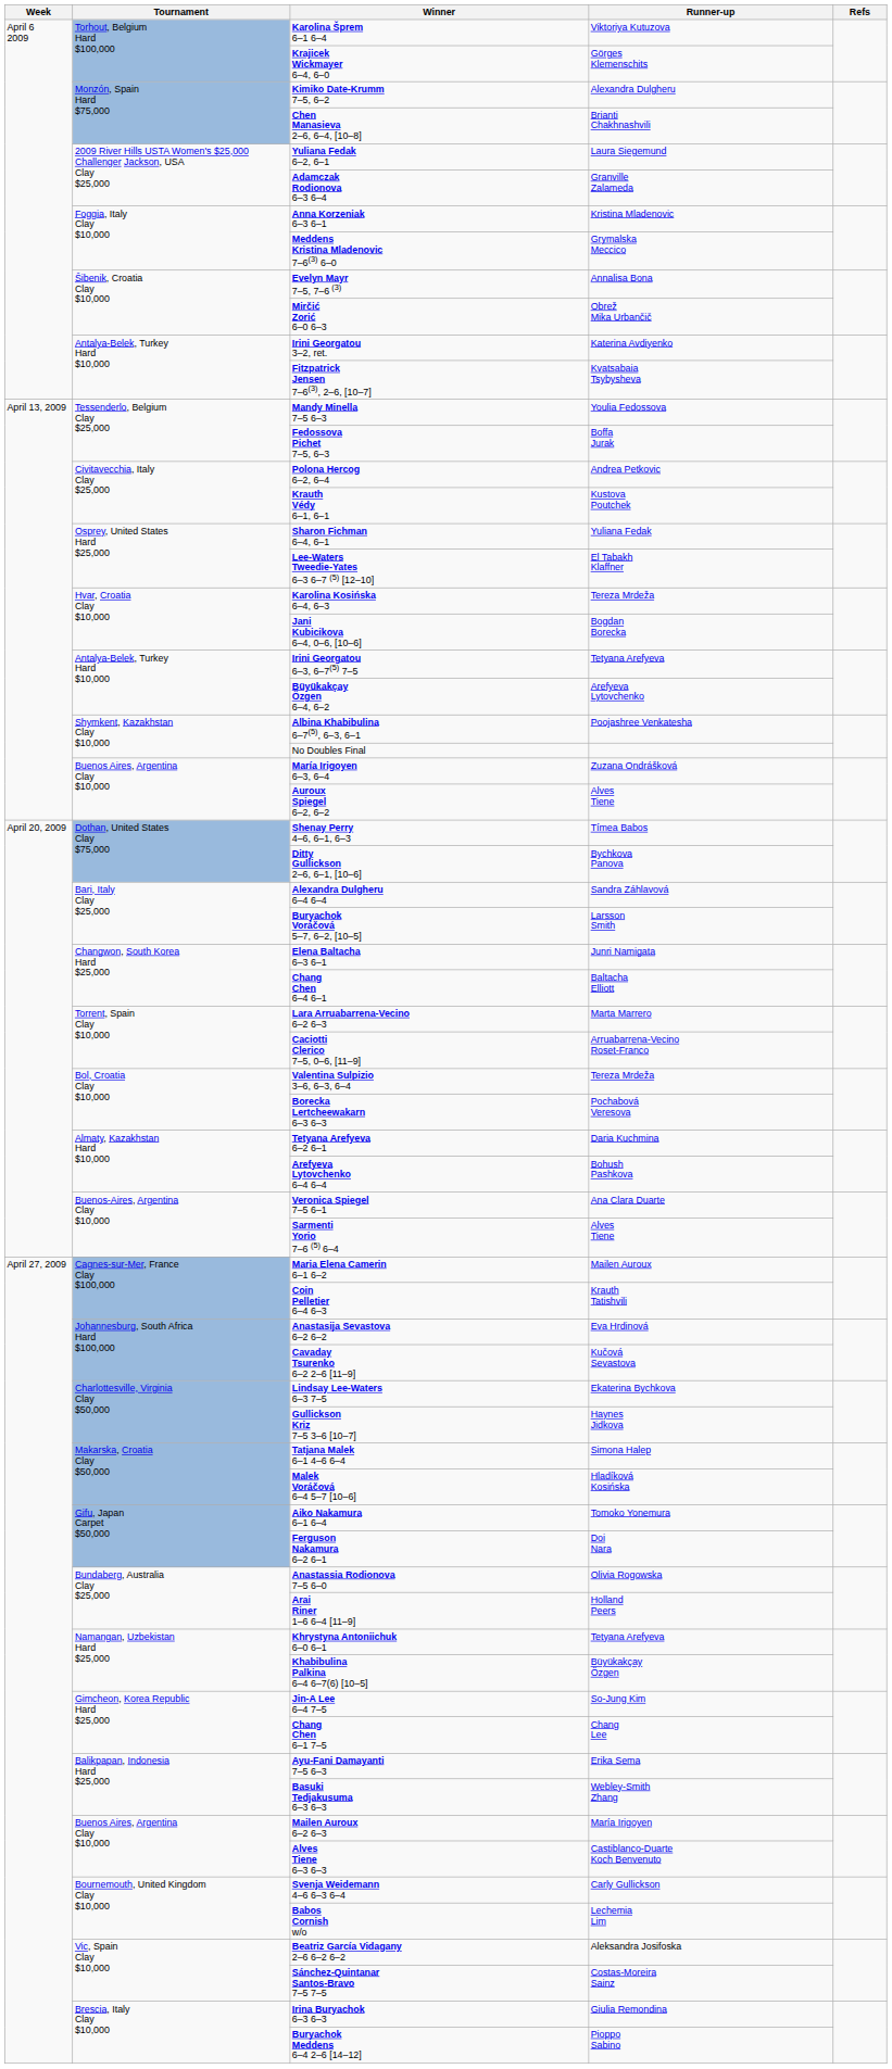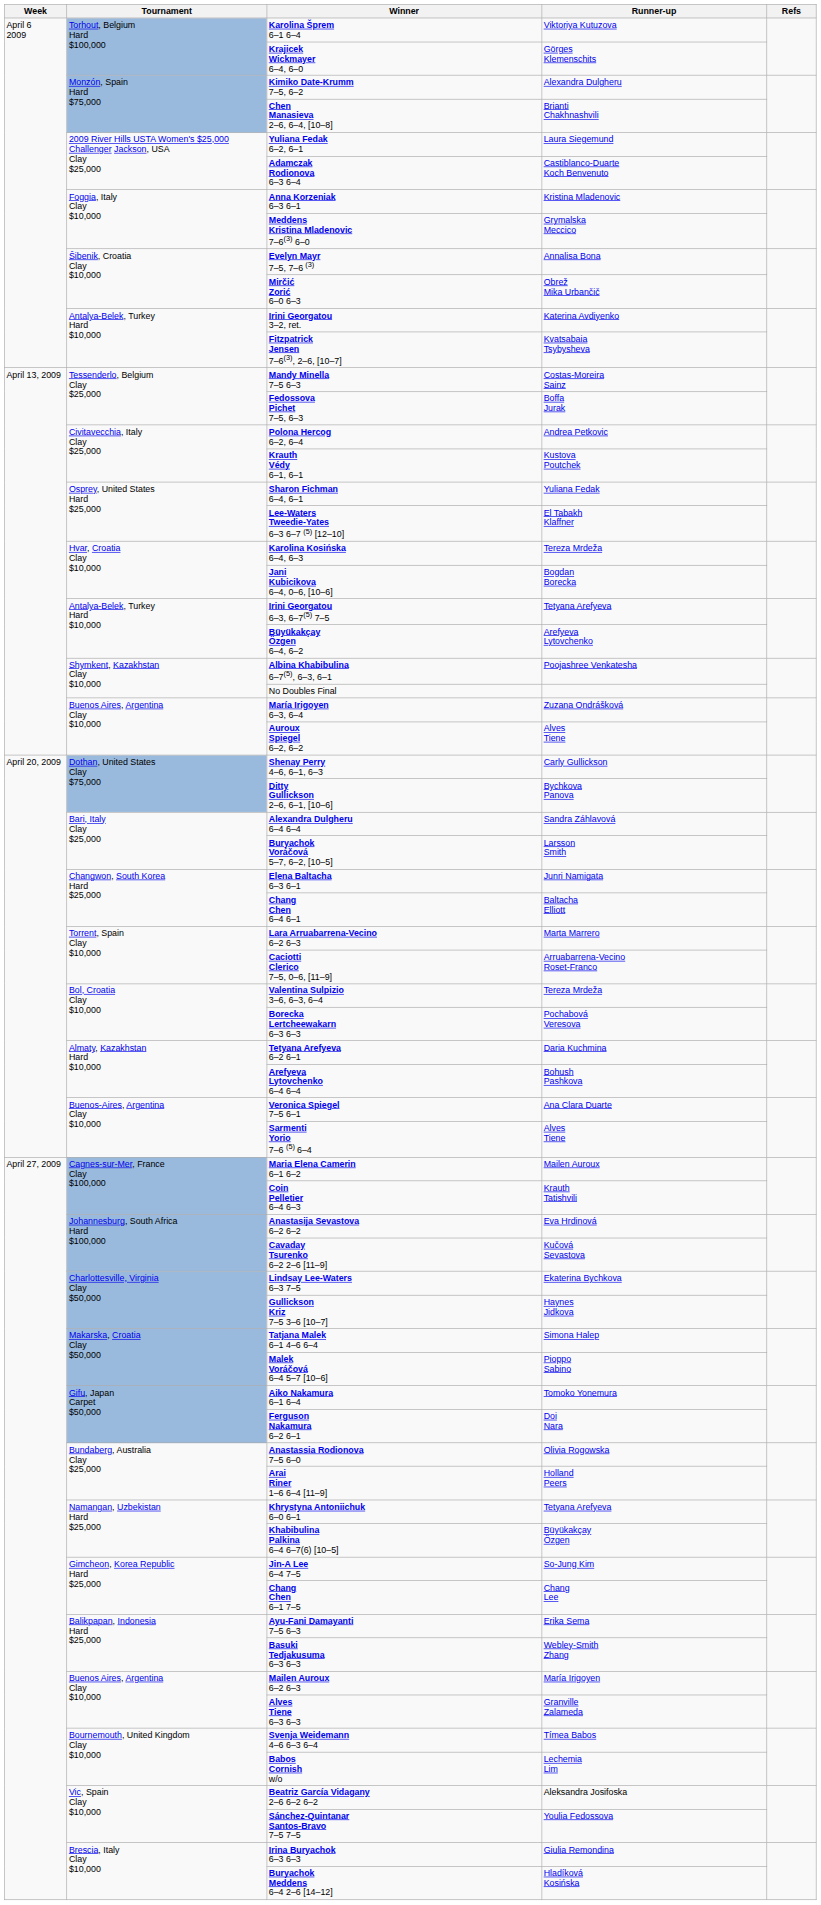Adamczak Rodionova 6–3 6–4 | Runner-up: Granville Zalameda -> Castiblanco-Duarte Koch Benvenuto
Mandy Minella 7–5 6–3 | Runner-up: Youlia Fedossova -> Costas-Moreira Sainz
Shenay Perry 4–6, 6–1, 6–3 | Runner-up: Tímea Babos -> Carly Gullickson
Malek Voráčová 6–4 5–7 [10–6] | Runner-up: Hladíková Kosińska -> Pioppo Sabino
Alves Tiene 6–3 6–3 | Runner-up: Castiblanco-Duarte Koch Benvenuto -> Granville Zalameda
Svenja Weidemann 4–6 6–3 6–4 | Runner-up: Carly Gullickson -> Tímea Babos
Sánchez-Quintanar Santos-Bravo 7–5 7–5 | Runner-up: Costas-Moreira Sainz -> Youlia Fedossova
Buryachok Meddens 6–4 2–6 [14–12] | Runner-up: Pioppo Sabino -> Hladíková Kosińska
